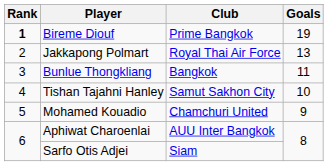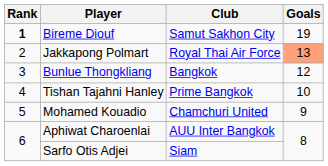Bireme Diouf | Club: Prime Bangkok -> Samut Sakhon City
Jakkapong Polmart | Goals: no background -> lightsalmon background
Bunlue Thongkliang | Goals: 11 -> 12
Tishan Tajahni Hanley | Club: Samut Sakhon City -> Prime Bangkok
